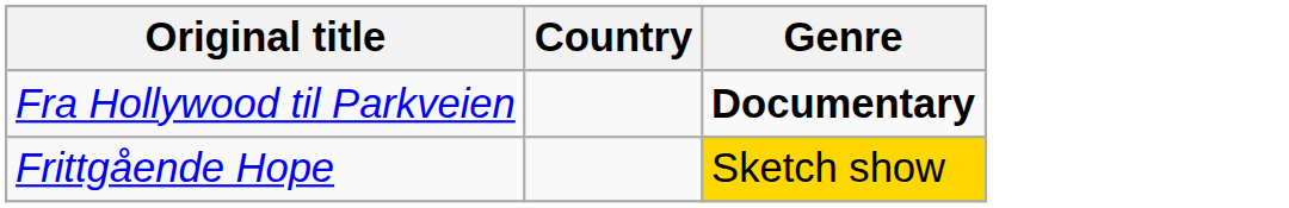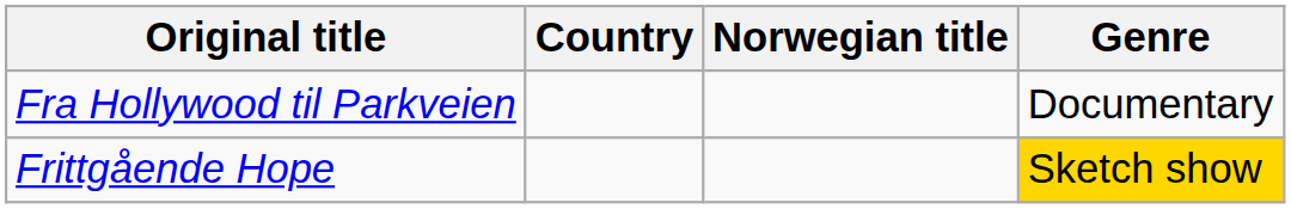+ column: Norwegian title
Fra Hollywood til Parkveien | Genre: bold -> normal
